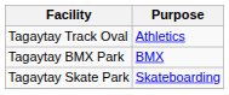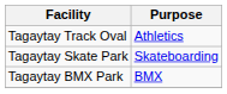rows swapped: Tagaytay Skate Park <-> Tagaytay BMX Park
